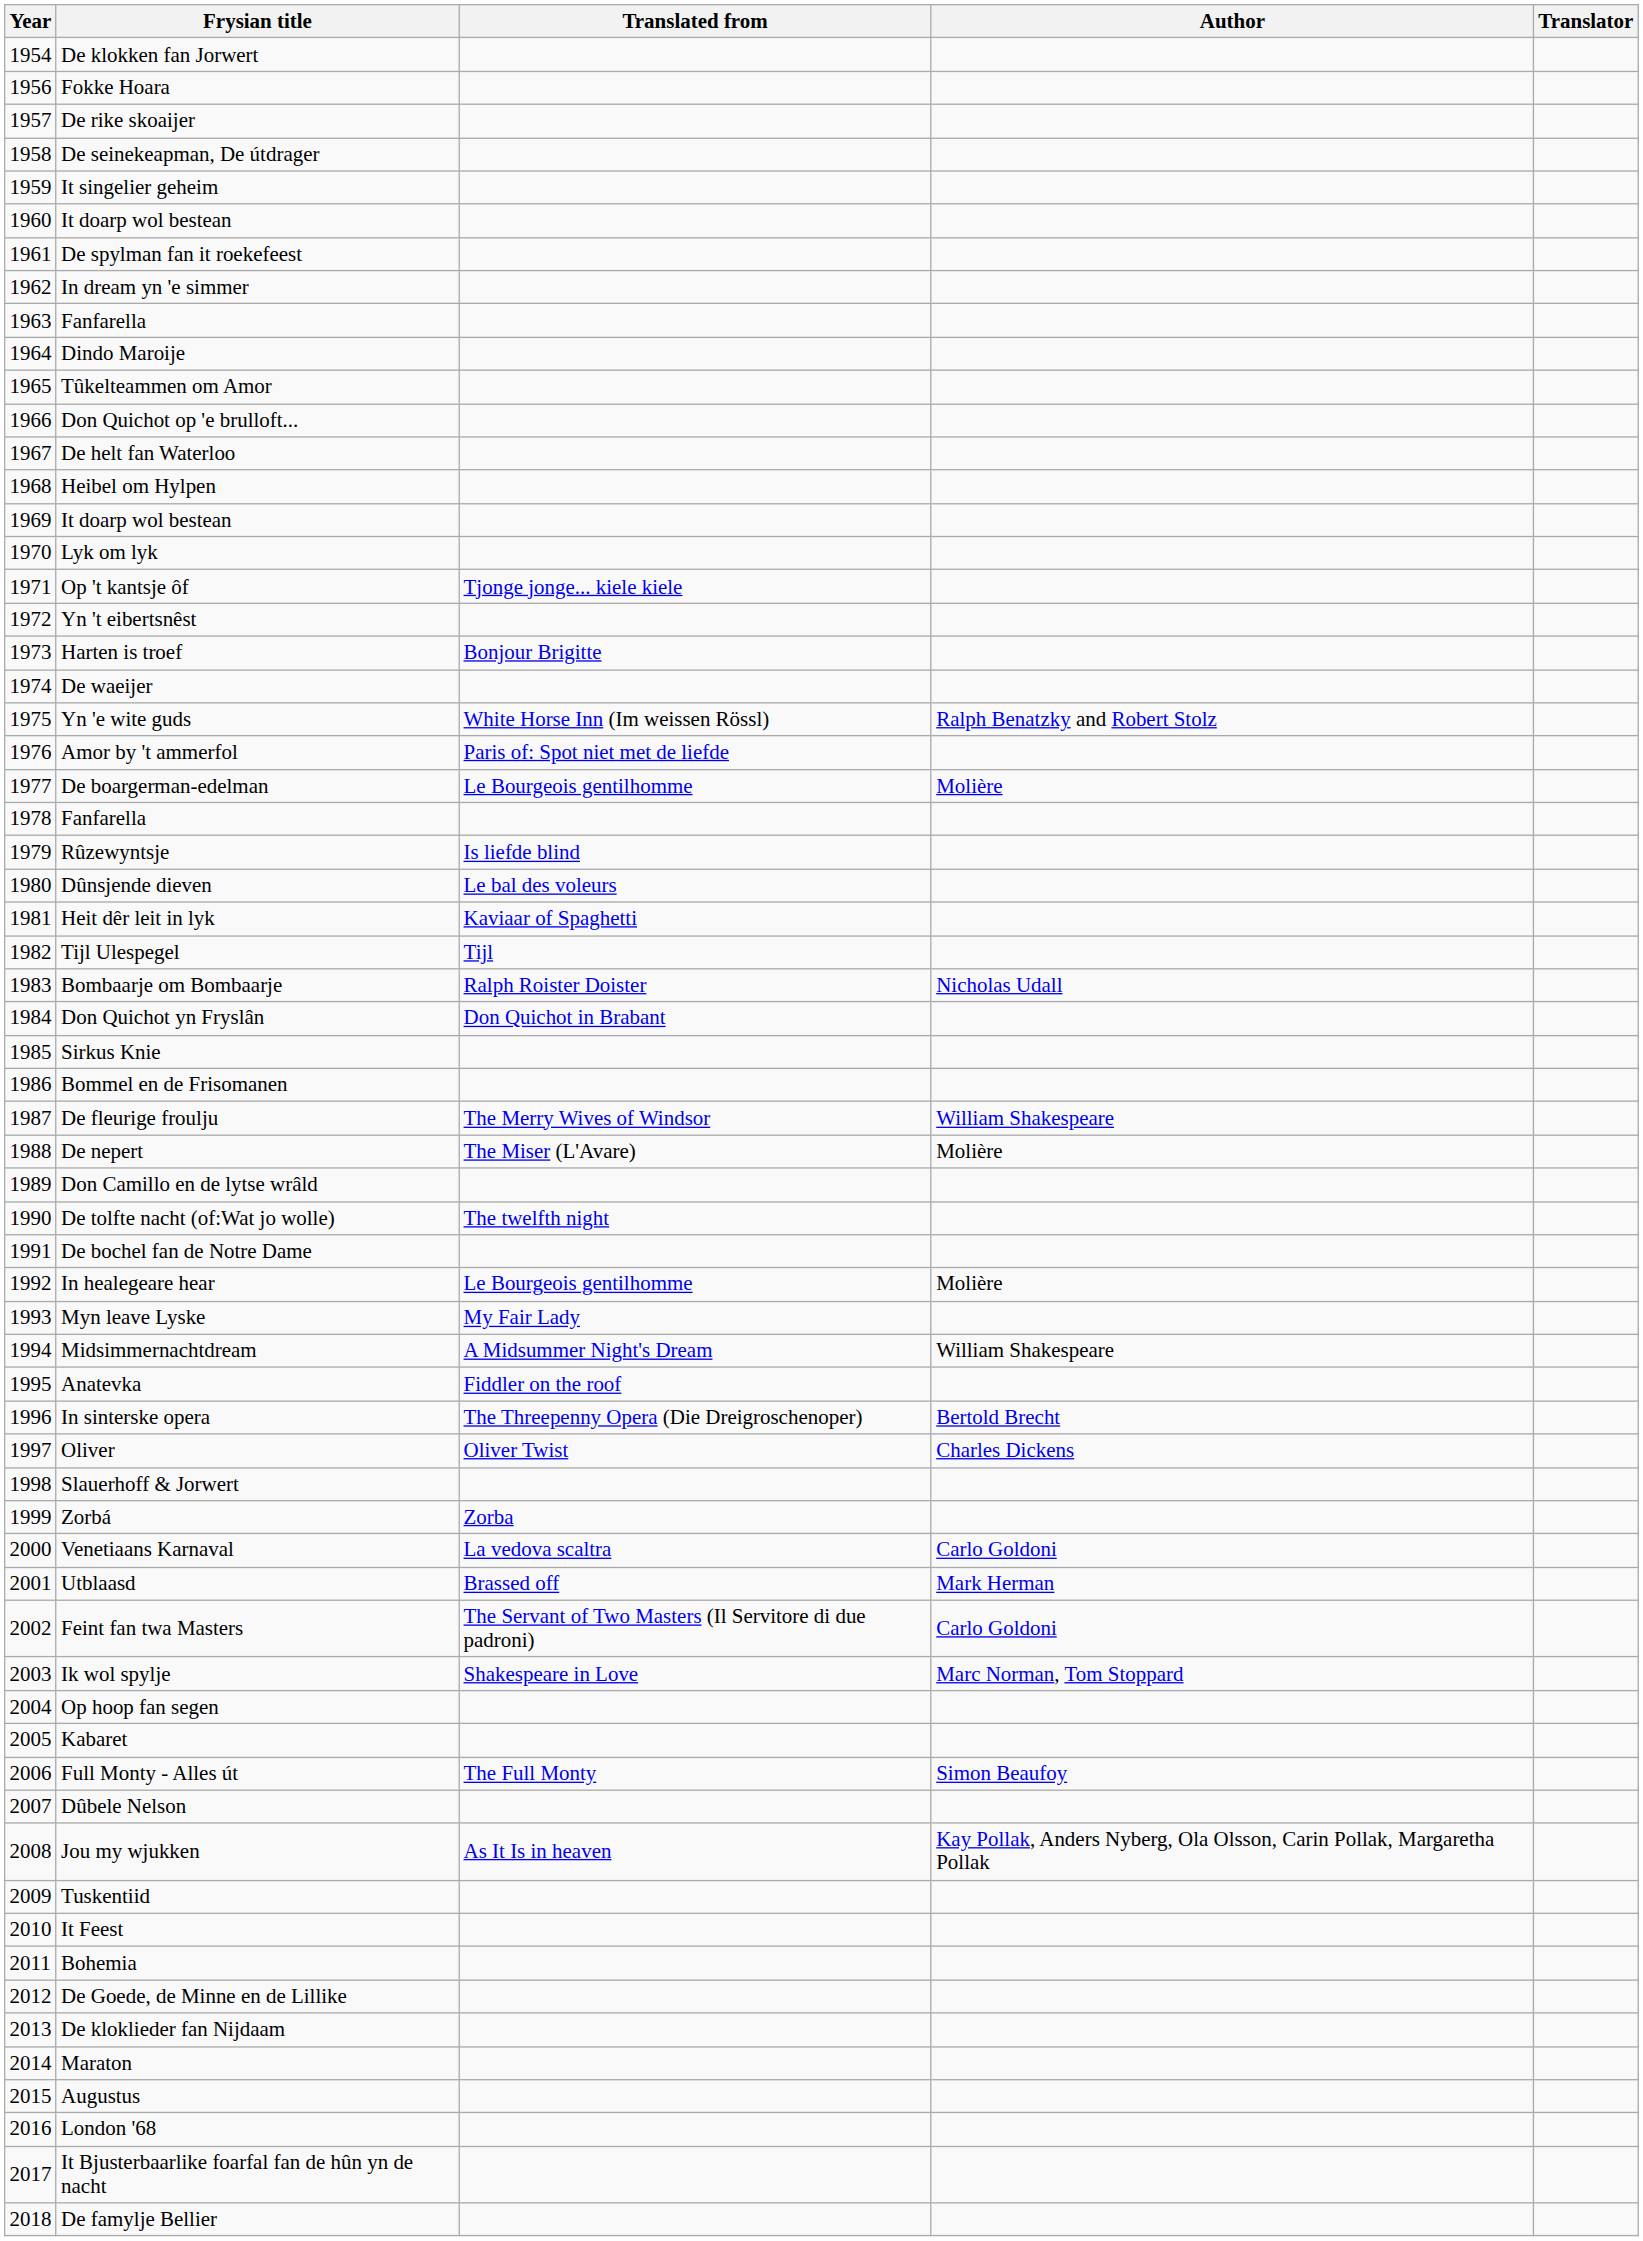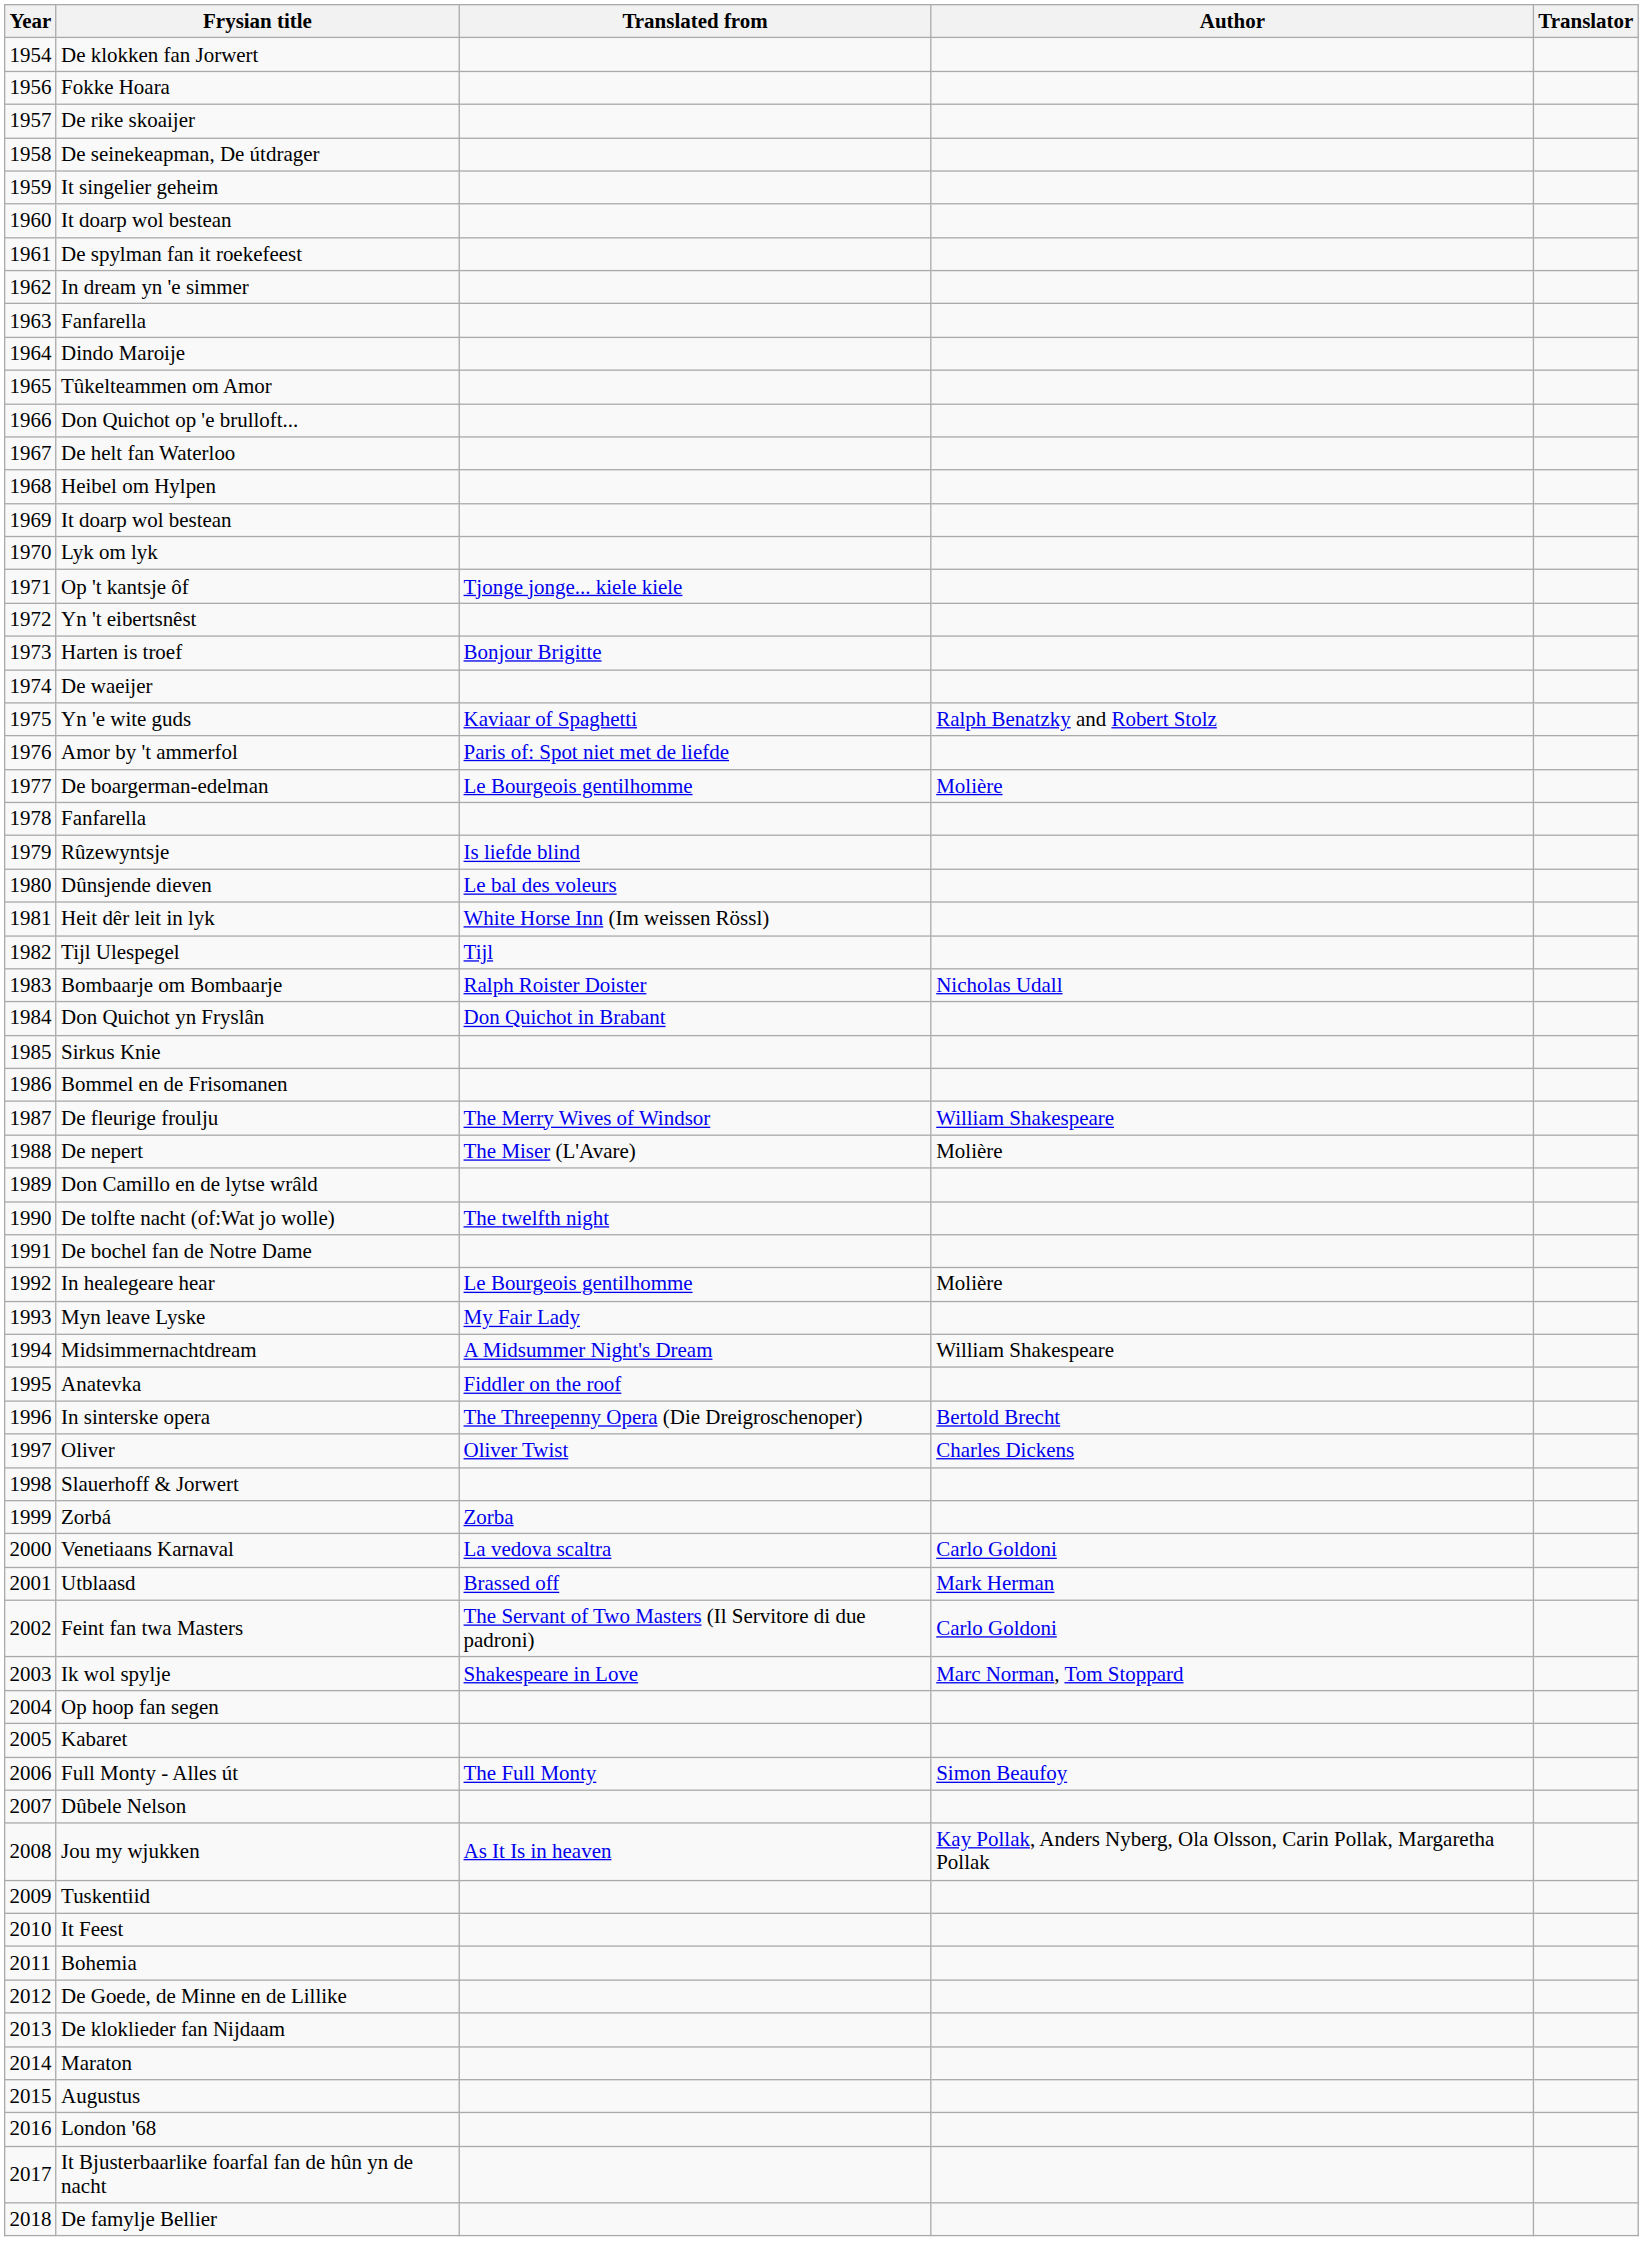Yn 'e wite guds | Translated from: White Horse Inn (Im weissen Rössl) -> Kaviaar of Spaghetti
Heit dêr leit in lyk | Translated from: Kaviaar of Spaghetti -> White Horse Inn (Im weissen Rössl)
